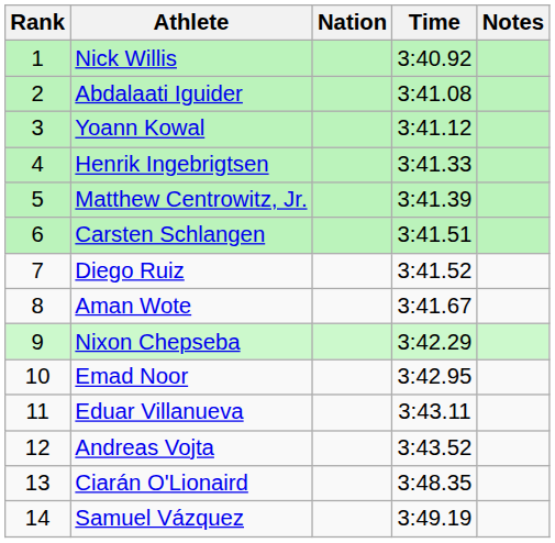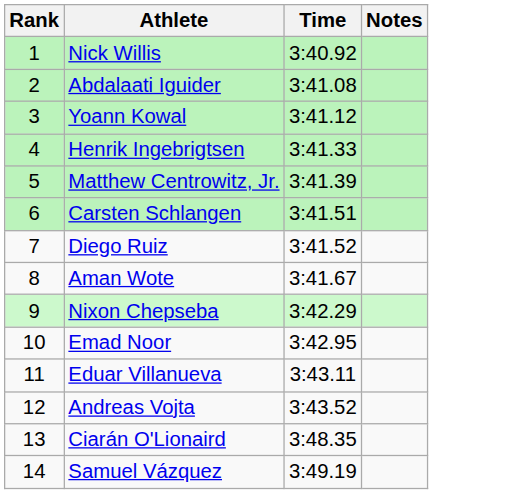- column: Nation
